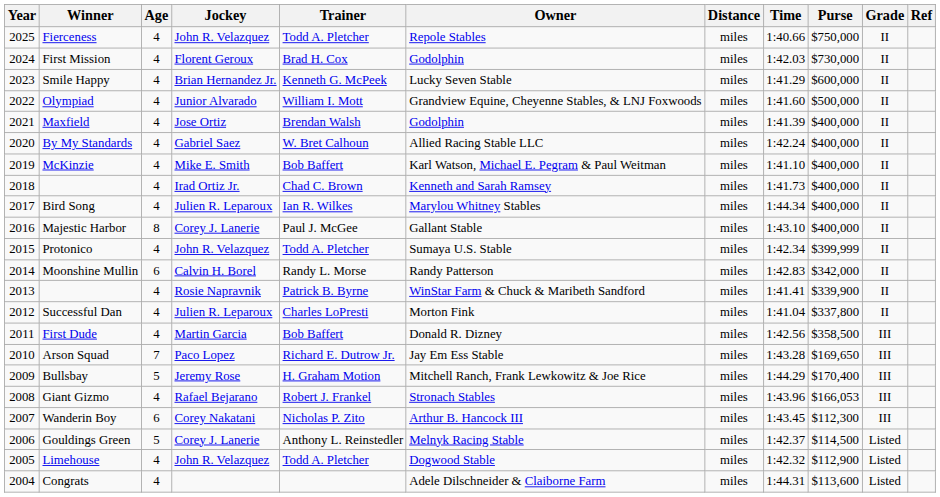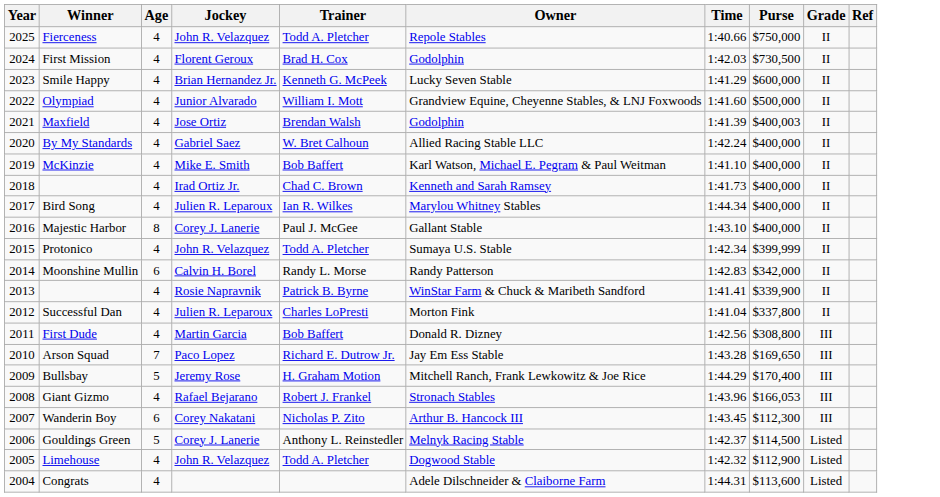- column: Distance | miles | miles | miles | miles | miles | miles | miles | miles | miles | miles | miles | miles | miles | miles | miles | miles | miles | miles | miles | miles | miles | miles
First Mission | Purse: $730,000 -> $730,500
Maxfield | Purse: $400,000 -> $400,003
First Dude | Purse: $358,500 -> $308,800
